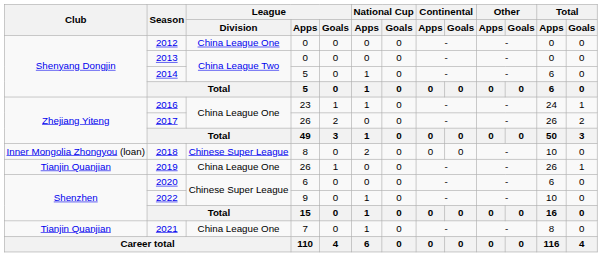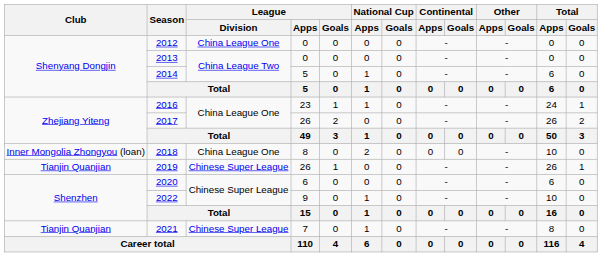2018 | League / Division: Chinese Super League -> China League One
2019 | League / Division: China League One -> Chinese Super League
2021 | League / Division: China League One -> Chinese Super League
